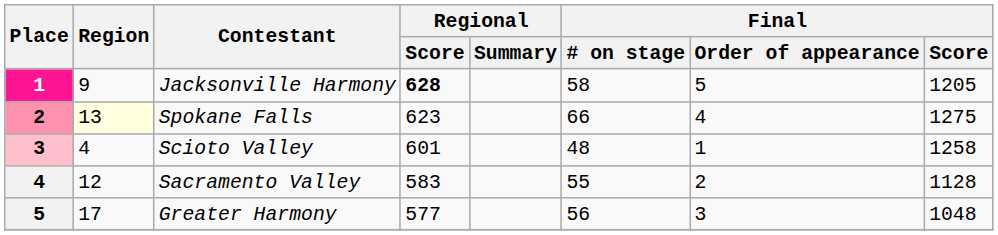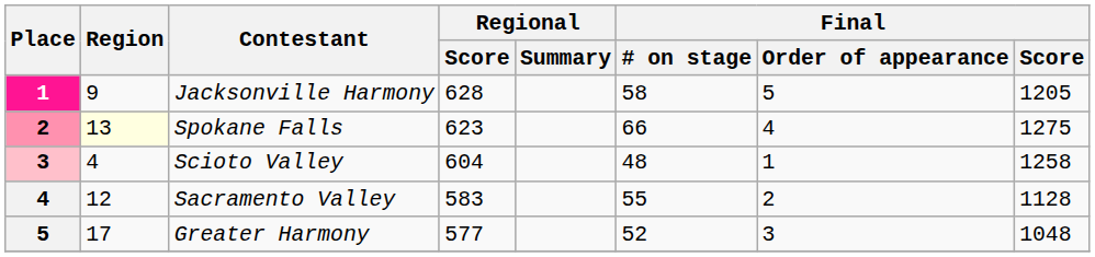Jacksonville Harmony | Regional / Score: bold -> normal
Scioto Valley | Regional / Score: 601 -> 604
Greater Harmony | Final / # on stage: 56 -> 52
